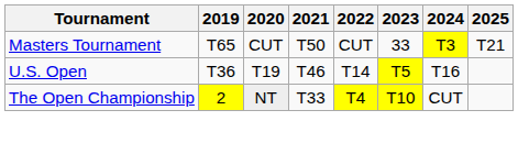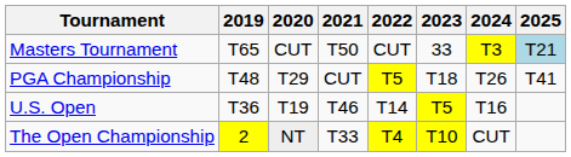Masters Tournament | 2025: no background -> lightblue background
+ row: PGA Championship | T48 | T29 | CUT | T5 | T18 | T26 | T41
